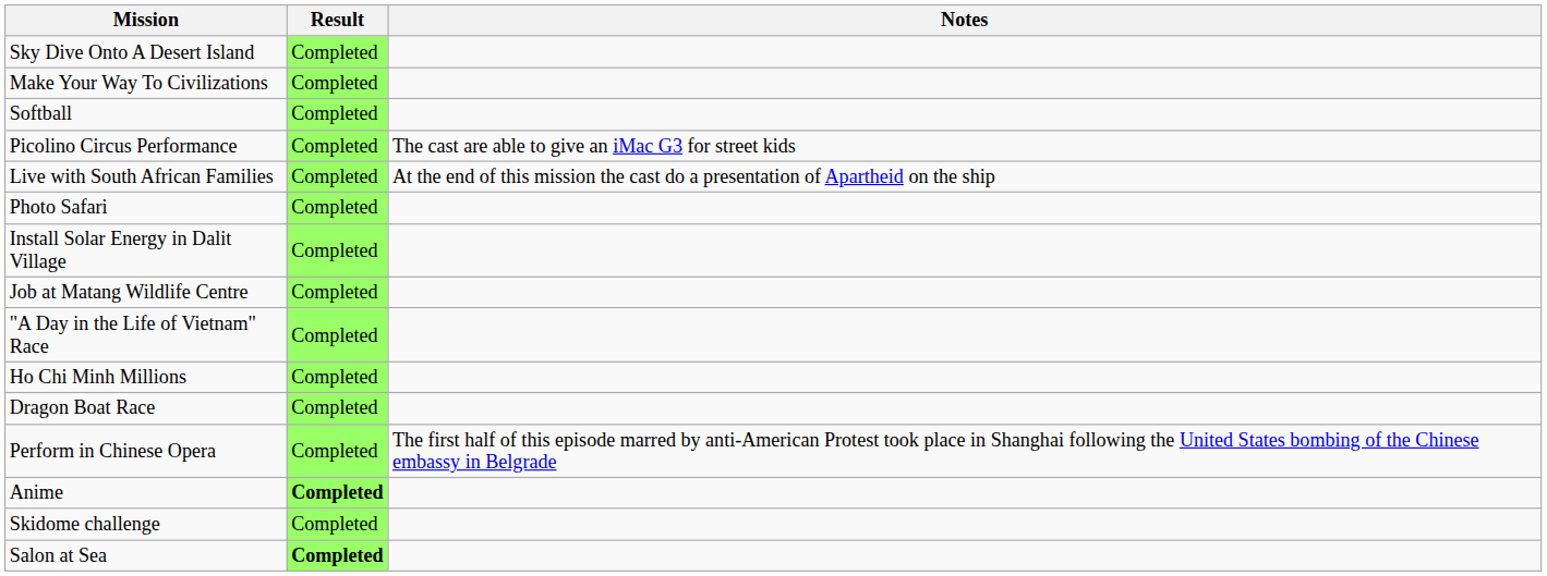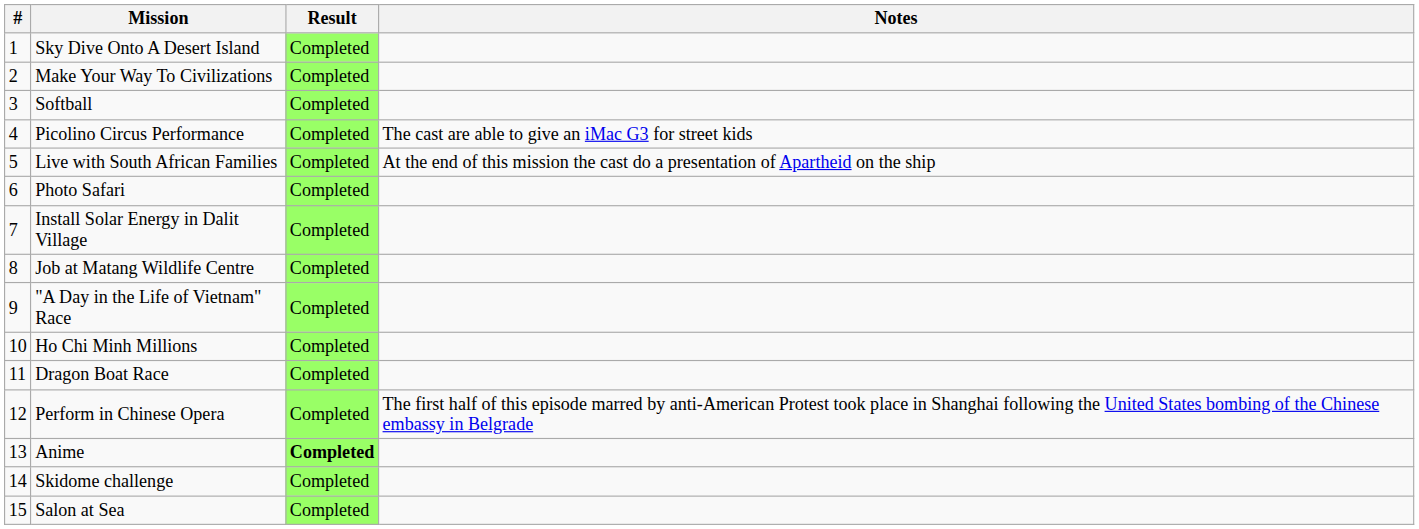+ column: # | 1 | 2 | 3 | 4 | 5 | 6 | 7 | 8 | 9 | 10 | 11 | 12 | 13 | 14 | 15
Salon at Sea | Result: bold -> normal
